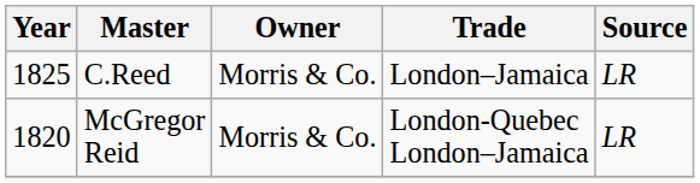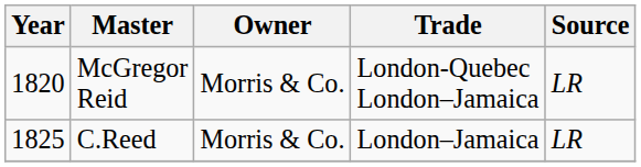rows swapped: McGregor Reid <-> C.Reed
